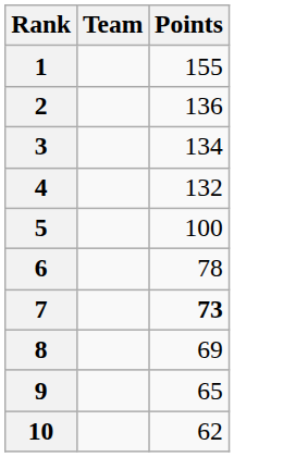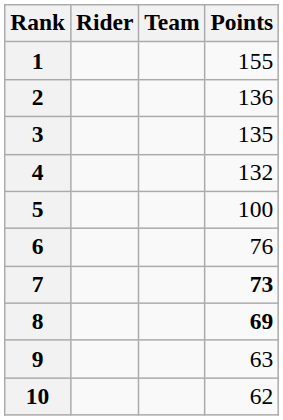+ column: Rider
3 | Points: 134 -> 135
6 | Points: 78 -> 76
8 | Points: normal -> bold
9 | Points: 65 -> 63
